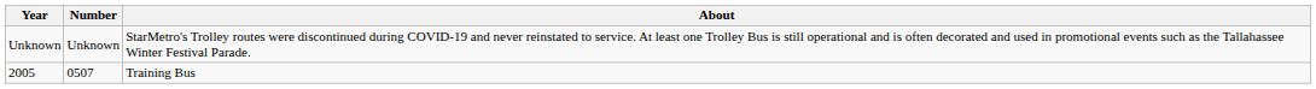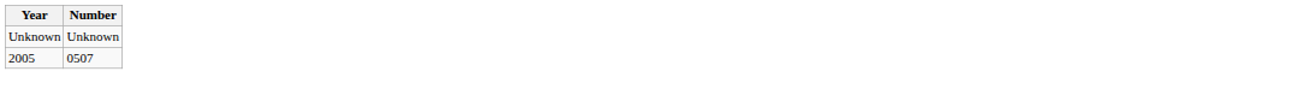- column: About | StarMetro's Trolley routes were discontinued during COVID-19 and never reinstated to service. At least one Trolley Bus is still operational and is often decorated and used in promotional events such as the Tallahassee Winter Festival Parade. | Training Bus
